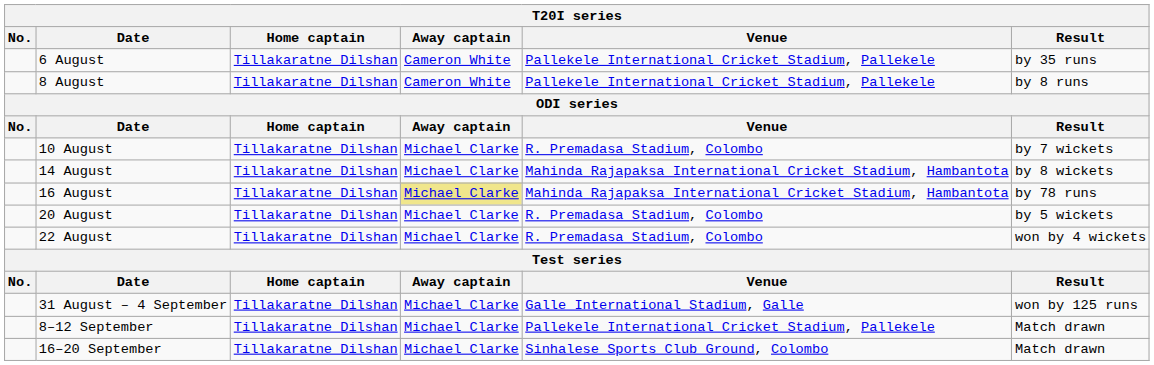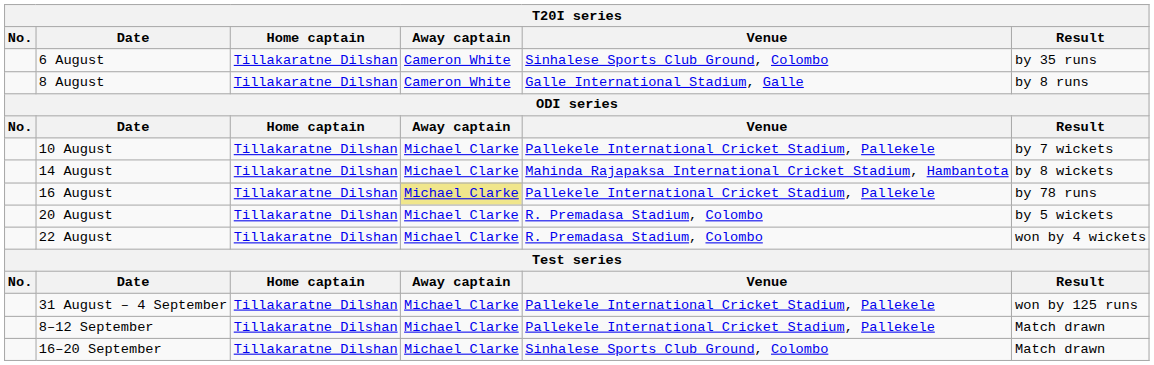6 August | Venue: Pallekele International Cricket Stadium, Pallekele -> Sinhalese Sports Club Ground, Colombo
8 August | Venue: Pallekele International Cricket Stadium, Pallekele -> Galle International Stadium, Galle
10 August | Venue: R. Premadasa Stadium, Colombo -> Pallekele International Cricket Stadium, Pallekele
16 August | Venue: Mahinda Rajapaksa International Cricket Stadium, Hambantota -> Pallekele International Cricket Stadium, Pallekele
31 August – 4 September | Venue: Galle International Stadium, Galle -> Pallekele International Cricket Stadium, Pallekele
